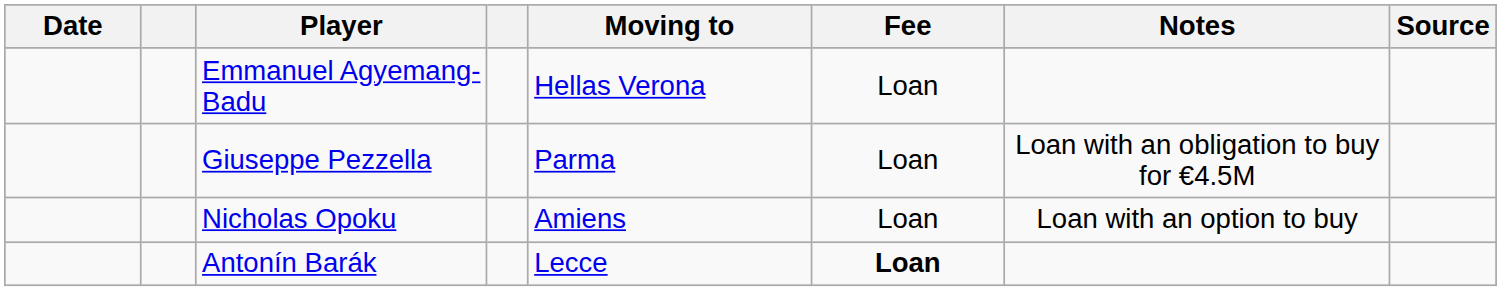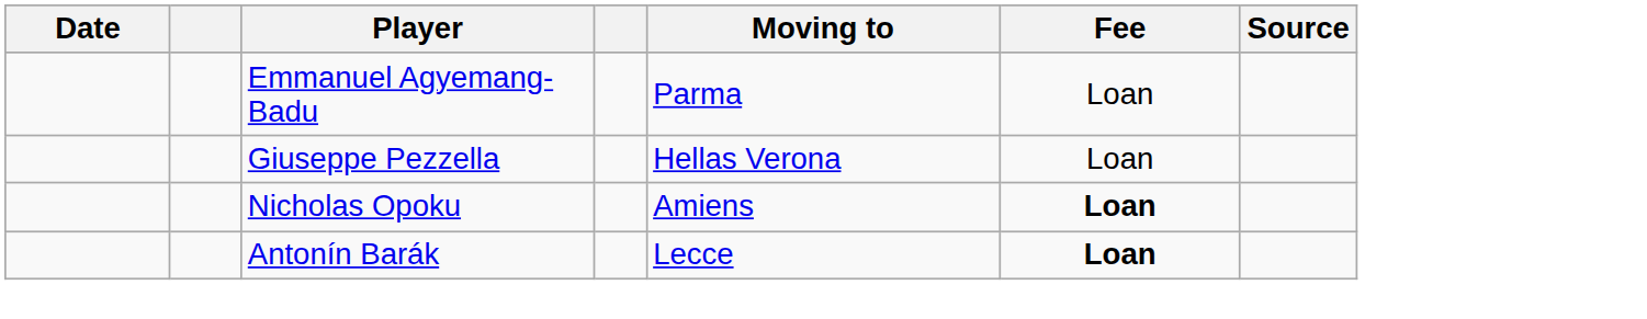- column: Notes | Loan with an obligation to buy for €4.5M | Loan with an option to buy
Emmanuel Agyemang-Badu | Moving to: Hellas Verona -> Parma
Giuseppe Pezzella | Moving to: Parma -> Hellas Verona
Nicholas Opoku | Fee: normal -> bold
